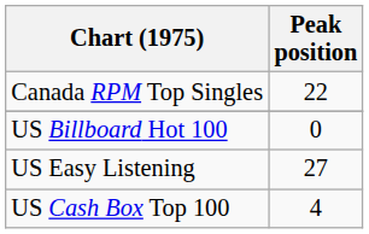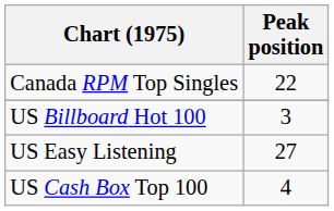US Billboard Hot 100 | Peak position: 0 -> 3
